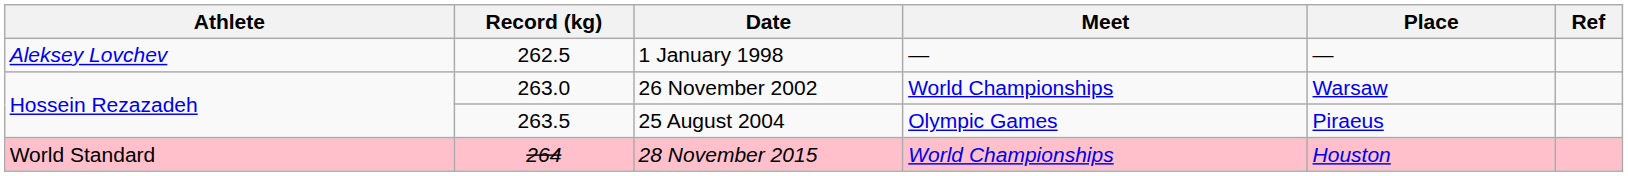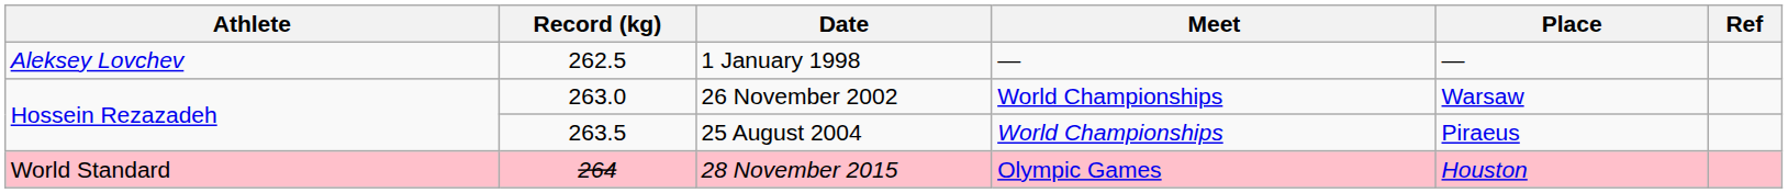25 August 2004 | Meet: Olympic Games -> World Championships
28 November 2015 | Meet: World Championships -> Olympic Games
